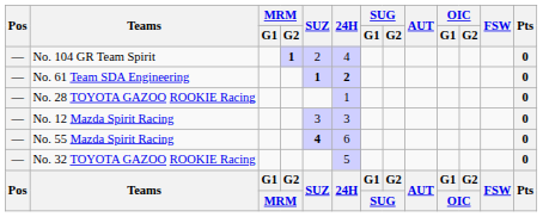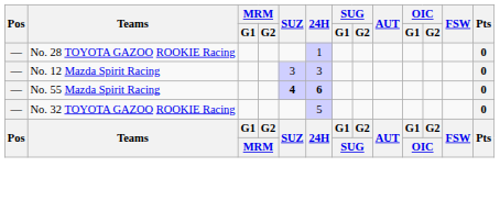- row: — | No. 104 GR Team Spirit | 1 | 2 | 4 | 0
- row: — | No. 61 Team SDA Engineering | 1 | 2 | 0
No. 55 Mazda Spirit Racing | 24H: normal -> bold
